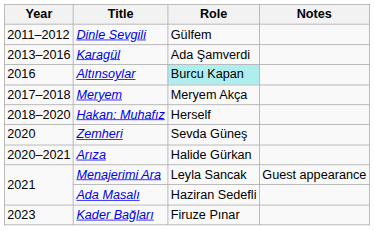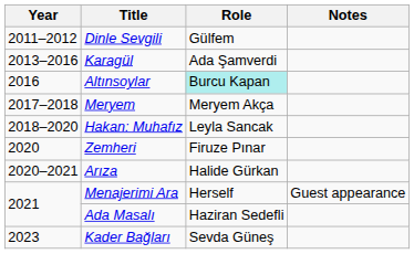Hakan: Muhafız | Role: Herself -> Leyla Sancak
Zemheri | Role: Sevda Güneş -> Firuze Pınar
Menajerimi Ara | Role: Leyla Sancak -> Herself
Kader Bağları | Role: Firuze Pınar -> Sevda Güneş
